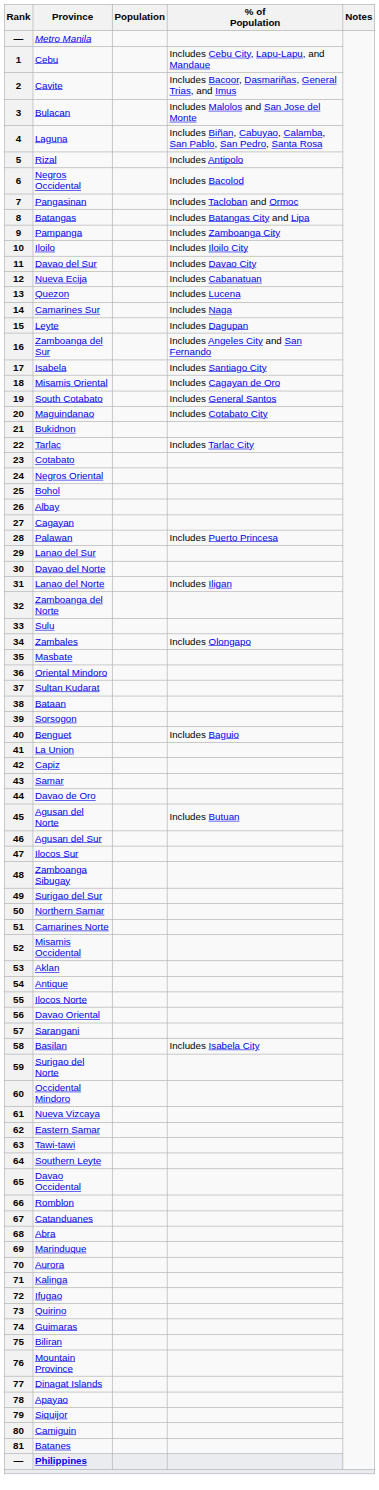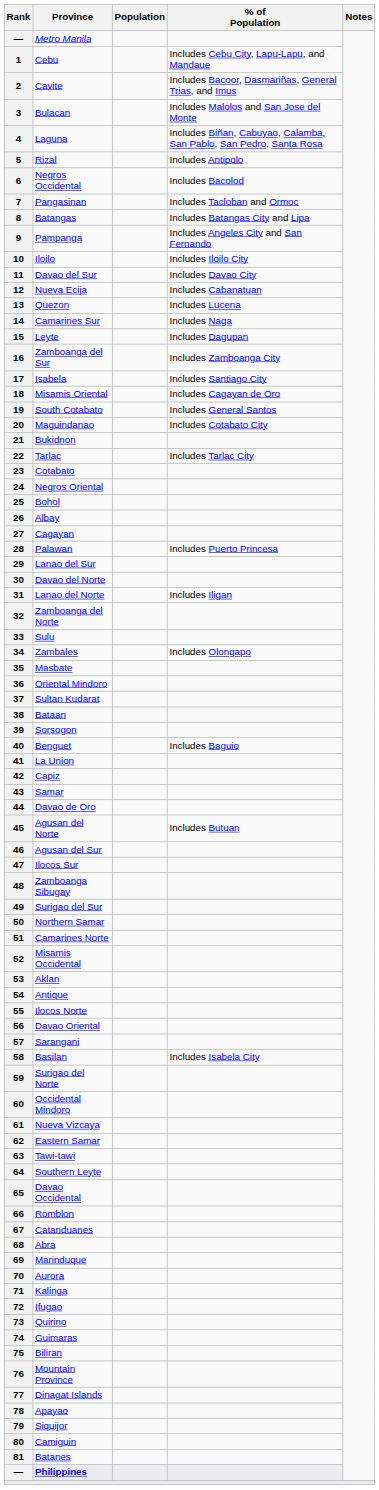9 | % of Population: Includes Zamboanga City -> Includes Angeles City and San Fernando
16 | % of Population: Includes Angeles City and San Fernando -> Includes Zamboanga City
